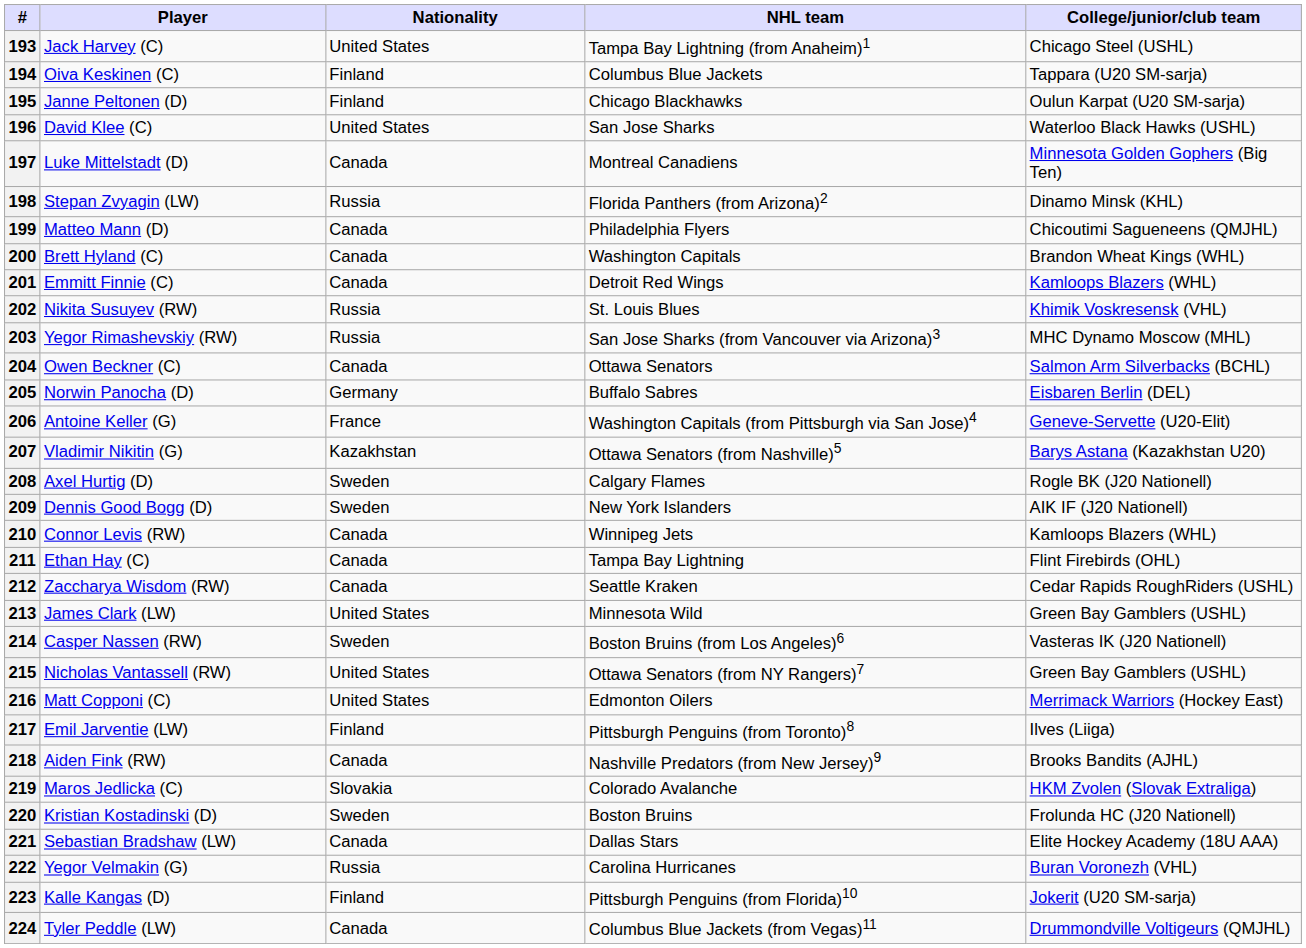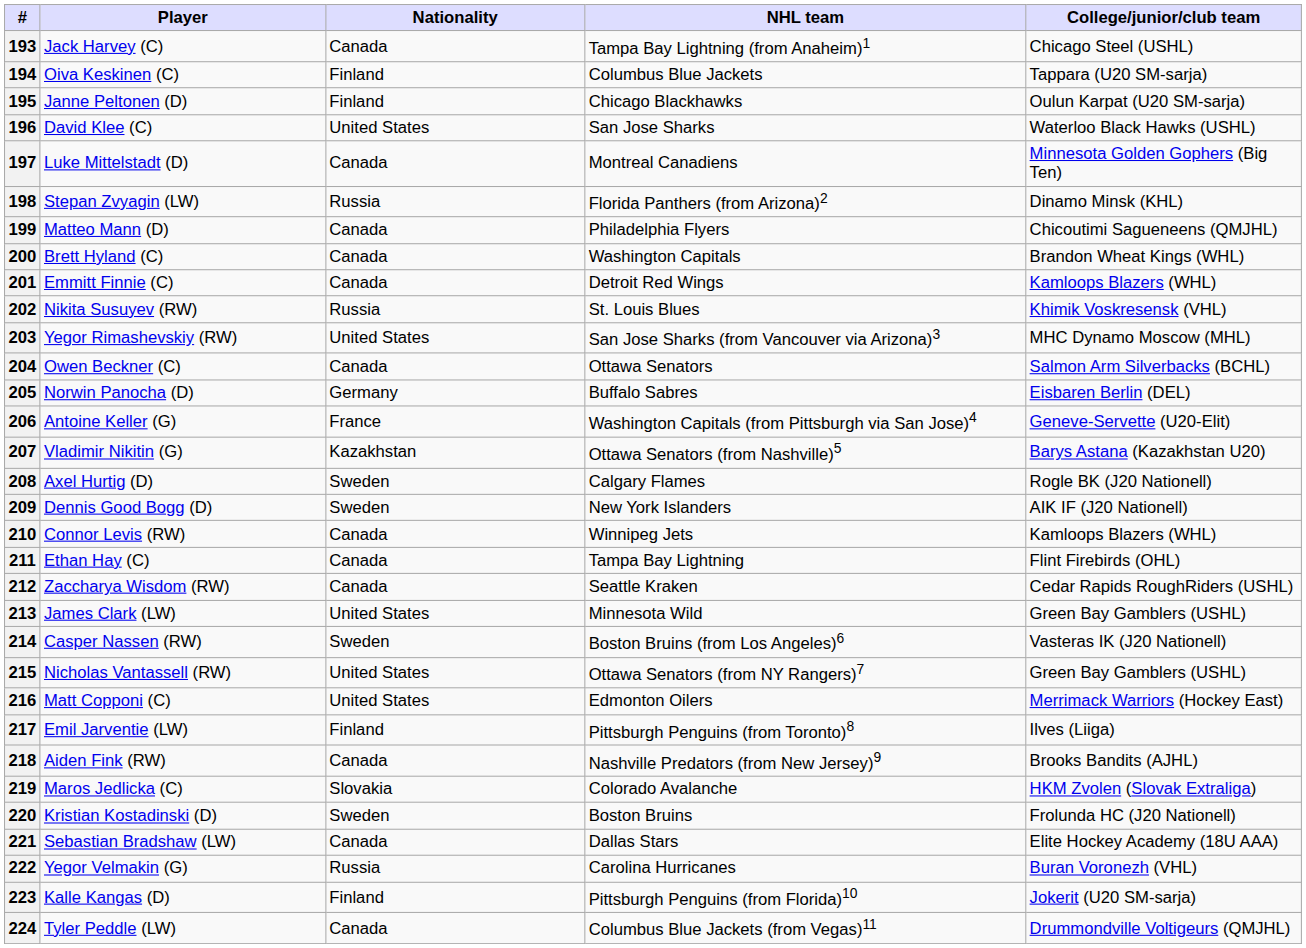193 | Nationality: United States -> Canada
203 | Nationality: Russia -> United States
